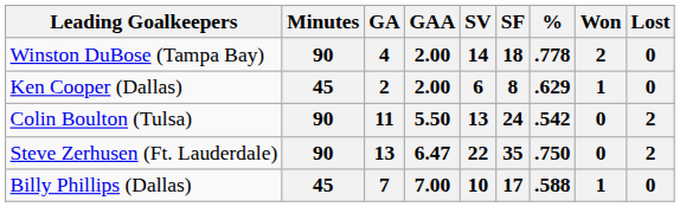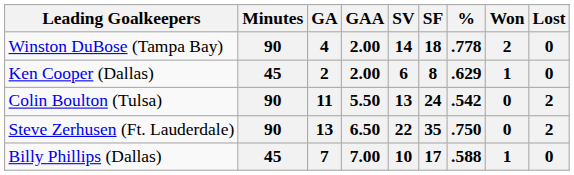Steve Zerhusen (Ft. Lauderdale) | GAA: 6.47 -> 6.50
